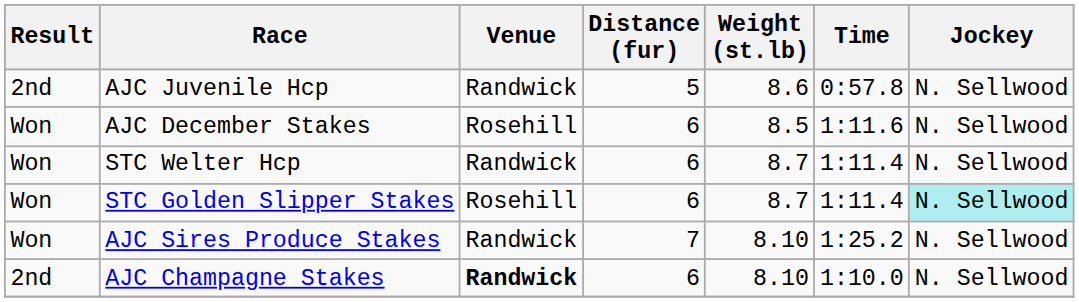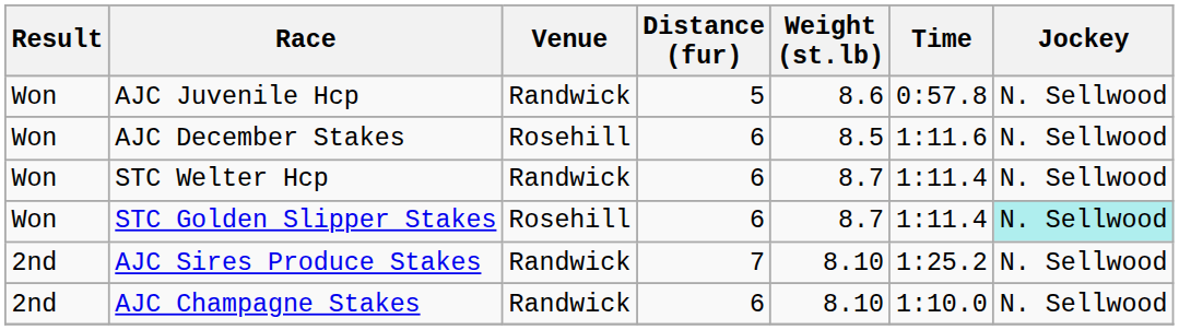AJC Juvenile Hcp | Result: 2nd -> Won
AJC Sires Produce Stakes | Result: Won -> 2nd
AJC Champagne Stakes | Venue: bold -> normal
